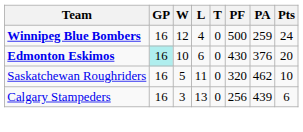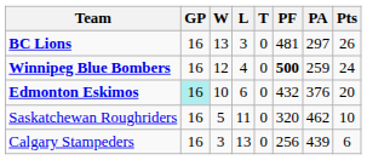+ row: BC Lions | 16 | 13 | 3 | 0 | 481 | 297 | 26
Winnipeg Blue Bombers | PF: normal -> bold
Edmonton Eskimos | PF: 430 -> 432
